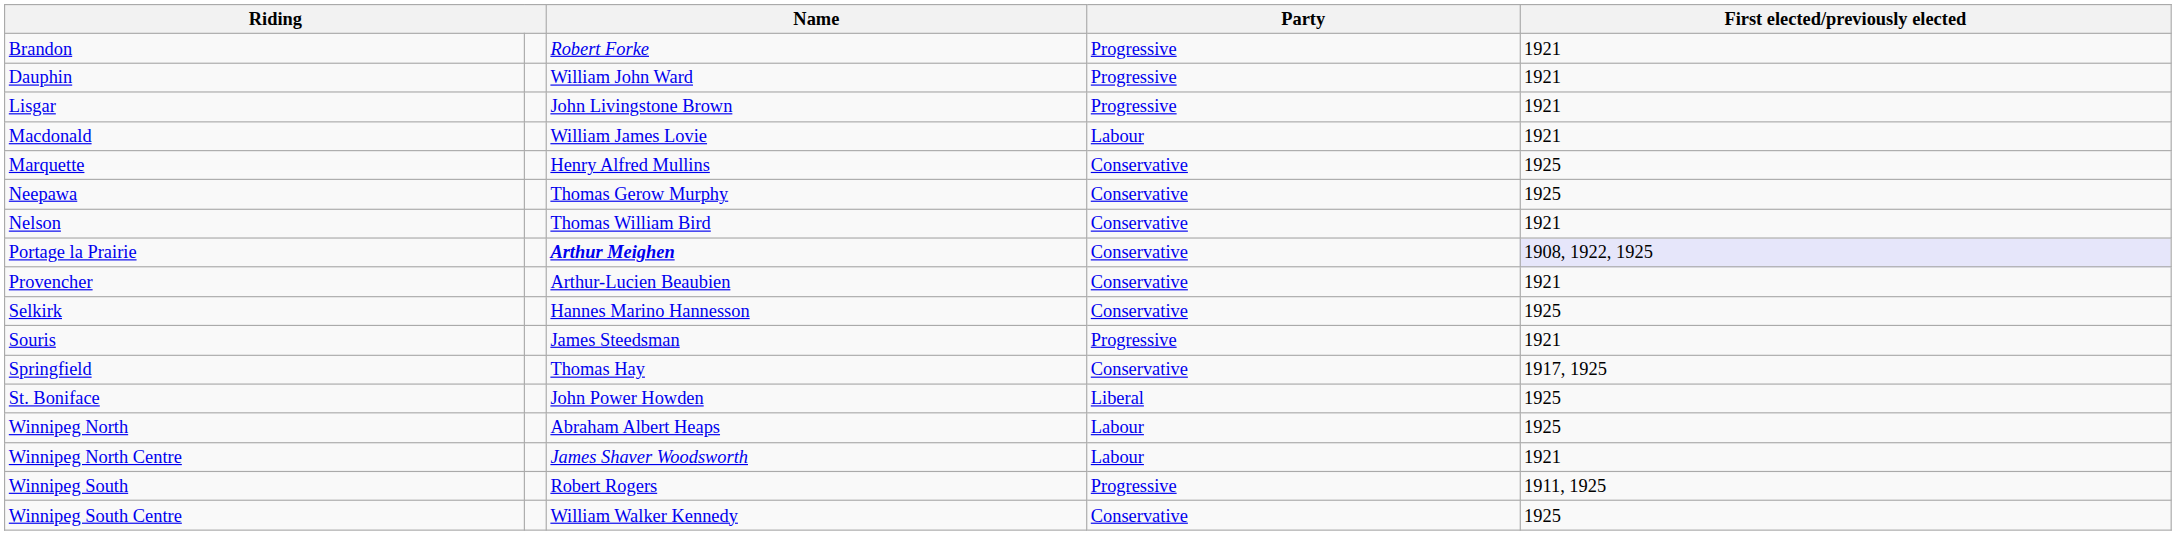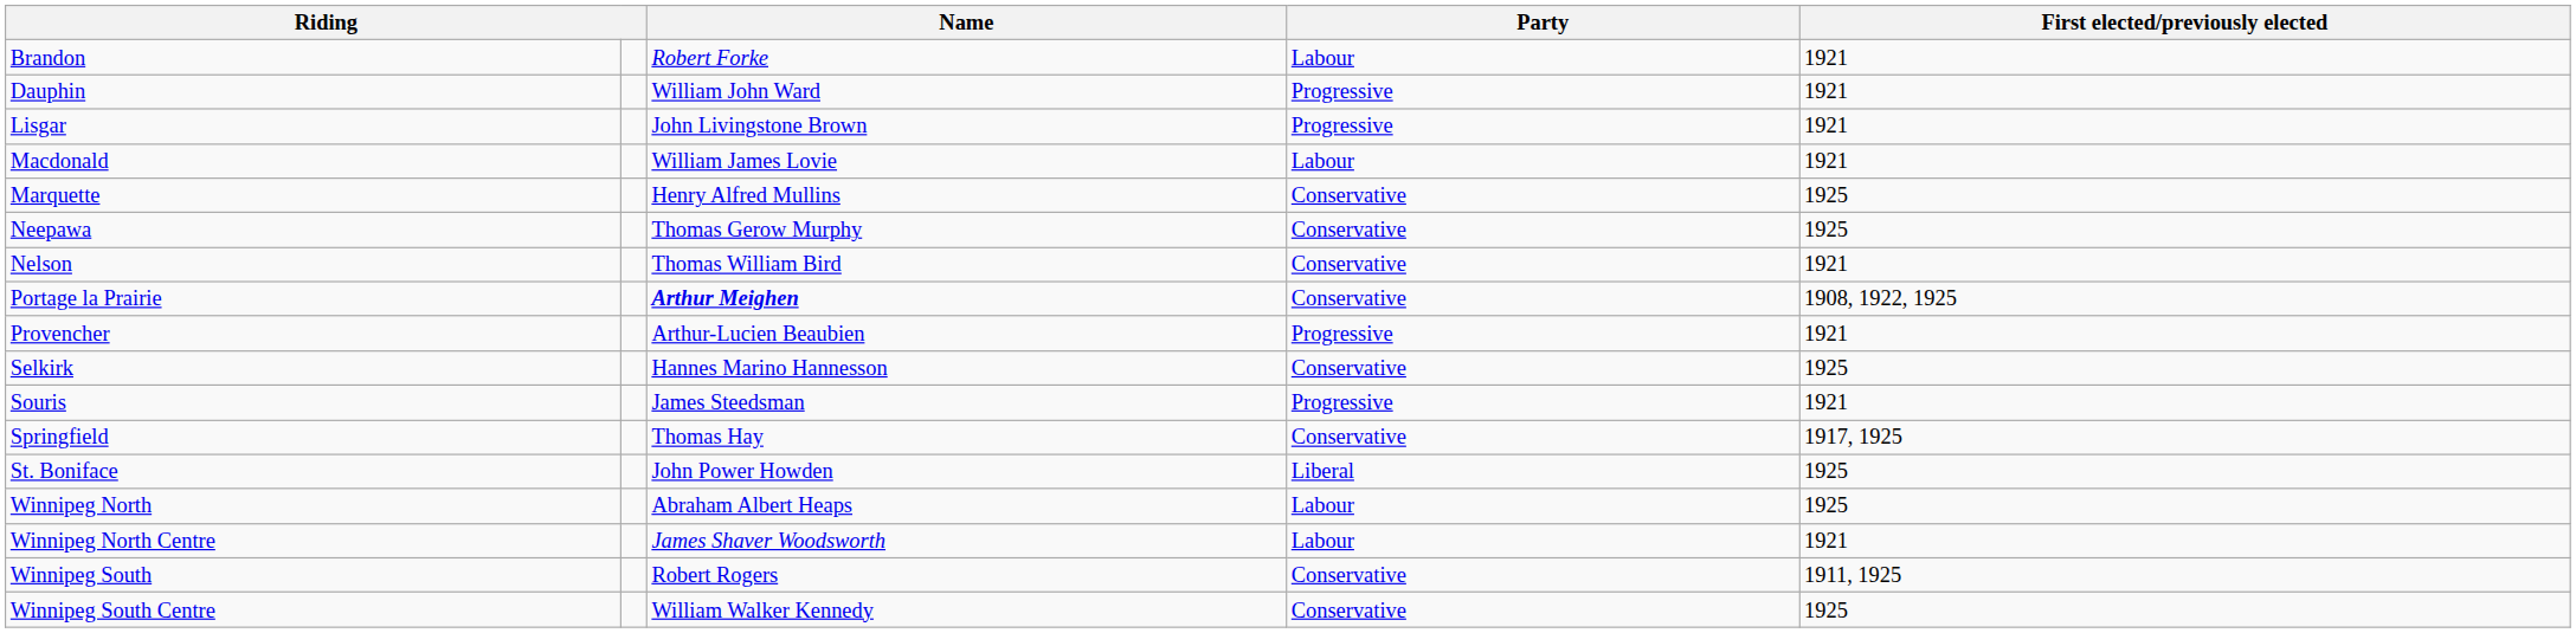Brandon | Party: Progressive -> Labour
Portage la Prairie | First elected/previously elected: lavender background -> no background
Provencher | Party: Conservative -> Progressive
Winnipeg South | Party: Progressive -> Conservative
